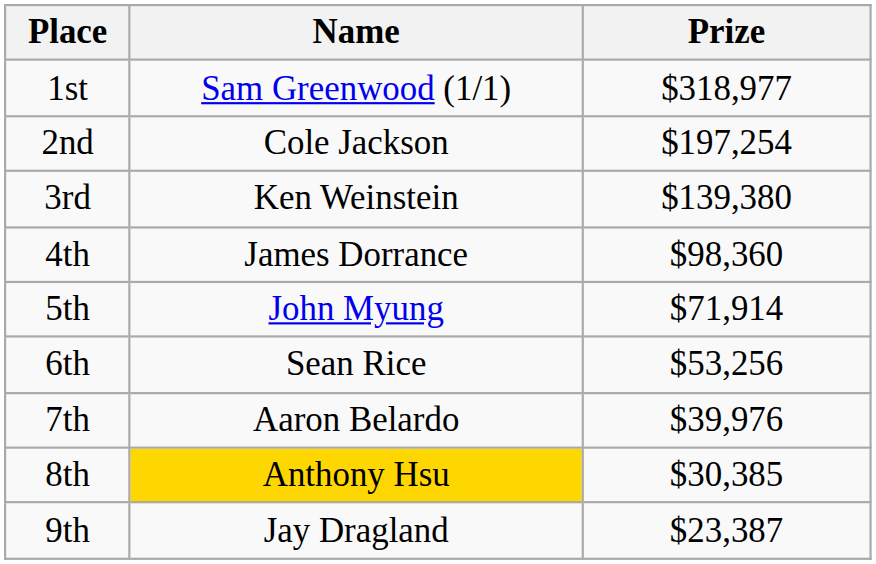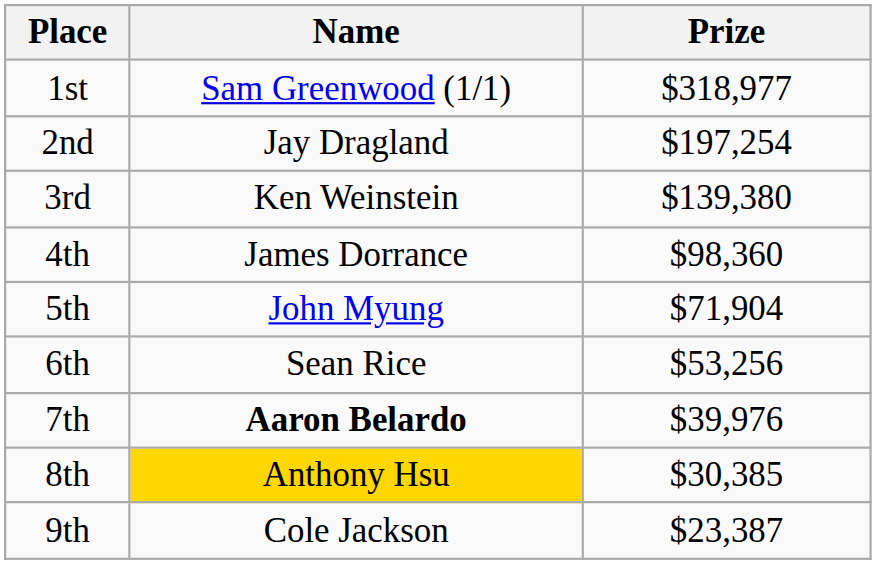2nd | Name: Cole Jackson -> Jay Dragland
5th | Prize: $71,914 -> $71,904
7th | Name: normal -> bold
9th | Name: Jay Dragland -> Cole Jackson
